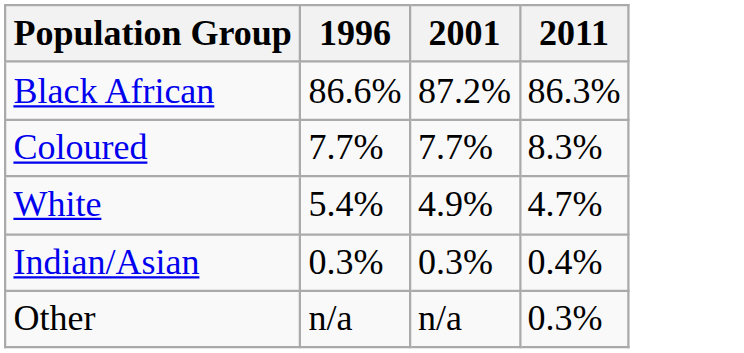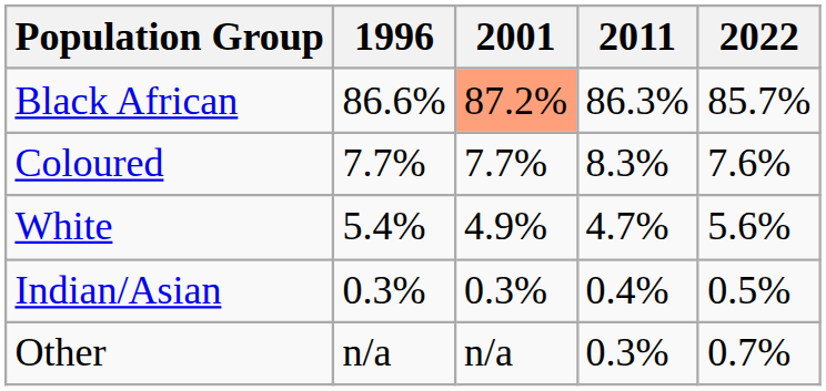+ column: 2022 | 85.7% | 7.6% | 5.6% | 0.5% | 0.7%
Black African | 2001: no background -> lightsalmon background
